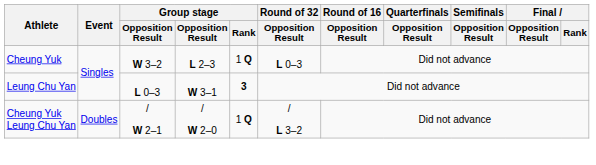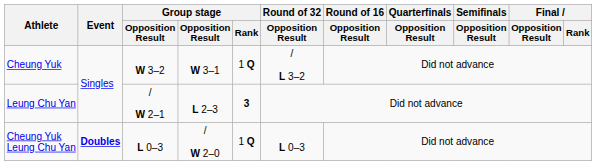Cheung Yuk | column 4: L 2–3 -> W 3–1
Cheung Yuk | Round of 32 / Opposition Result: L 0–3 -> / L 3–2
Leung Chu Yan | column 3: L 0–3 -> / W 2–1
Leung Chu Yan | column 4: W 3–1 -> L 2–3
Cheung Yuk Leung Chu Yan | Event: normal -> bold
Cheung Yuk Leung Chu Yan | column 3: / W 2–1 -> L 0–3
Cheung Yuk Leung Chu Yan | Round of 32 / Opposition Result: / L 3–2 -> L 0–3
